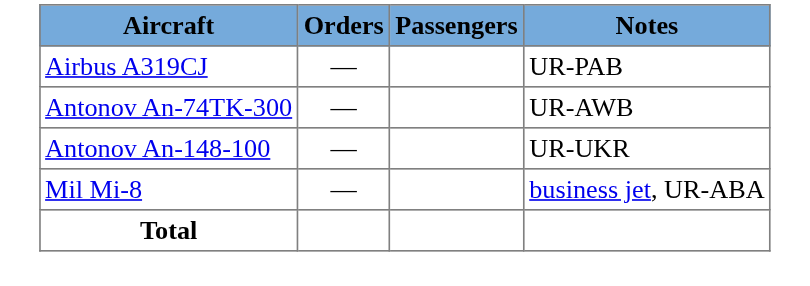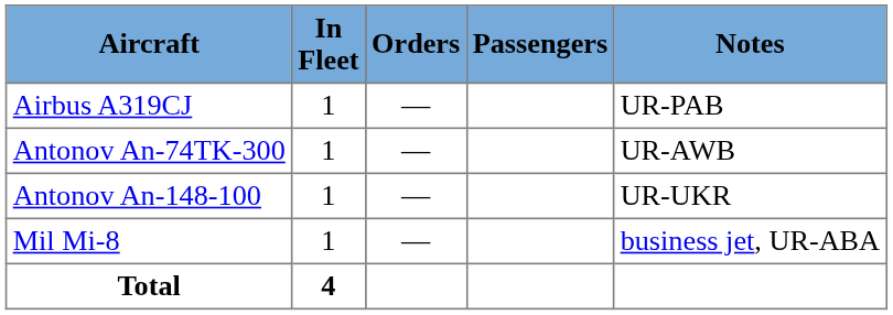+ column: In Fleet | 1 | 1 | 1 | 1 | 4
